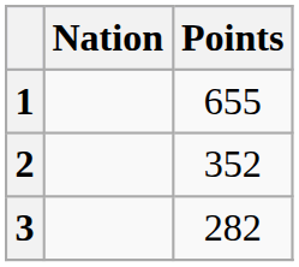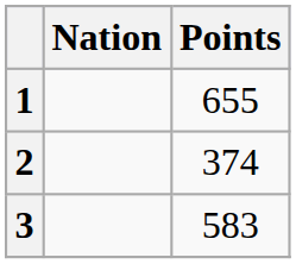2 | Points: 352 -> 374
3 | Points: 282 -> 583
